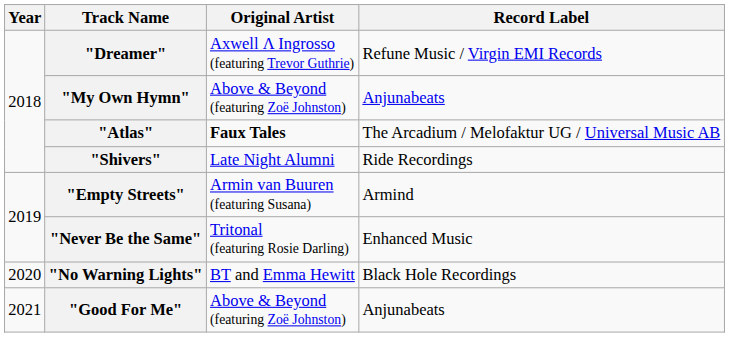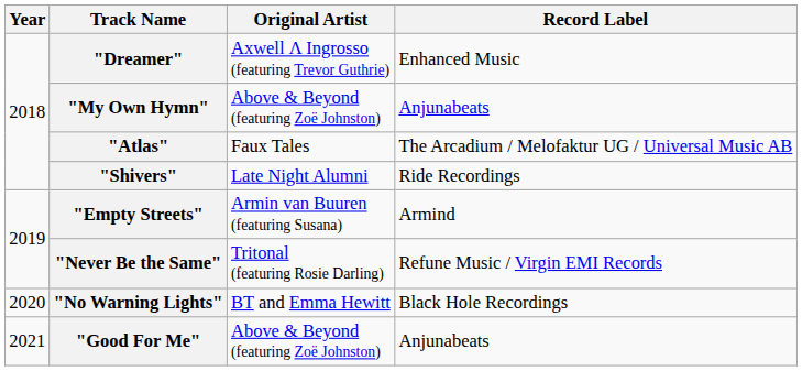"Dreamer" | Record Label: Refune Music / Virgin EMI Records -> Enhanced Music
"Atlas" | Original Artist: bold -> normal
"Never Be the Same" | Record Label: Enhanced Music -> Refune Music / Virgin EMI Records
